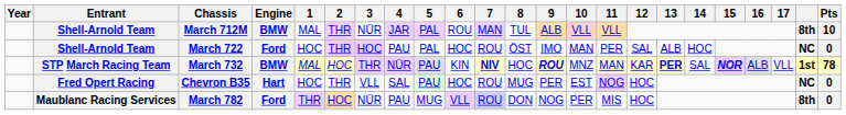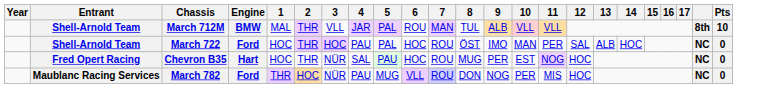March 712M | 3: NÜR -> VLL
- row: STP March Racing Team | March 732 | BMW | MAL | HOC | THR | NÜR | PAU | KIN | NIV | HOC | ROU | MNZ | MAN | KAR | PER | SAL | NOR | ALB | VLL | 1st | 78
Chevron B35 | 3: VLL -> NÜR
March 782 | column 22: 8th -> NC
